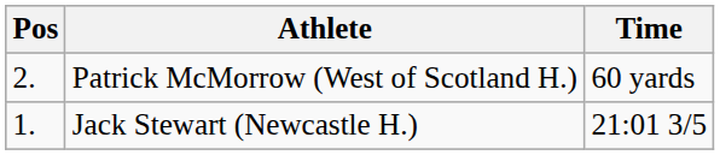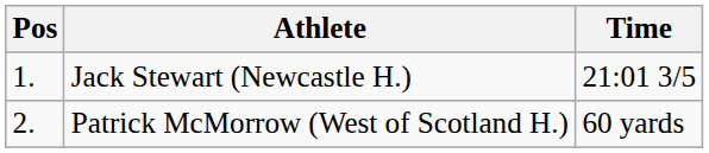rows swapped: Jack Stewart (Newcastle H.) <-> Patrick McMorrow (West of Scotland H.)
